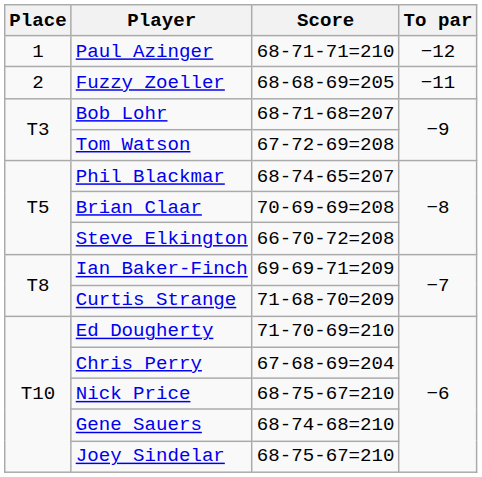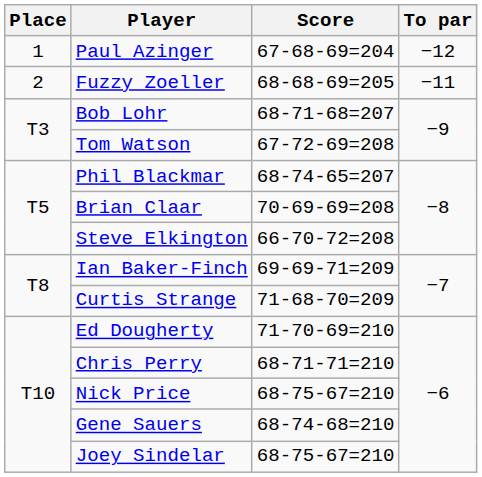Paul Azinger | Score: 68-71-71=210 -> 67-68-69=204
Chris Perry | Score: 67-68-69=204 -> 68-71-71=210
